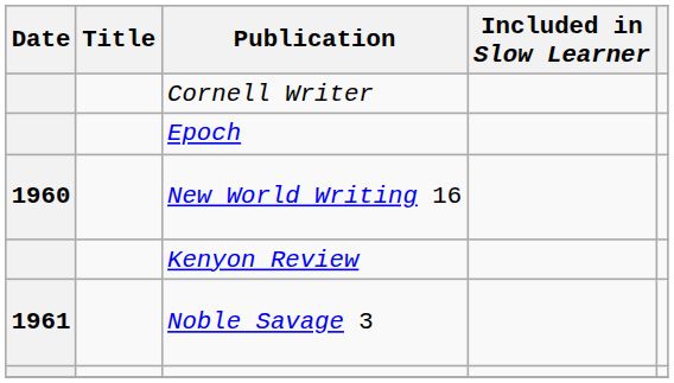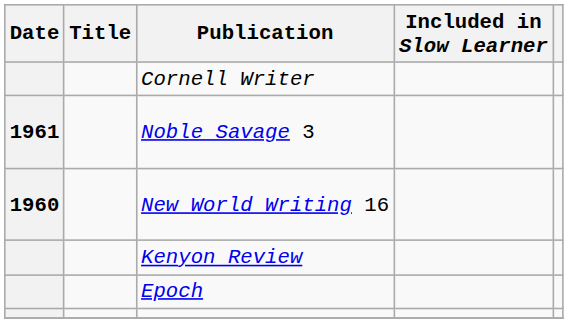rows swapped: Epoch <-> Noble Savage 3
